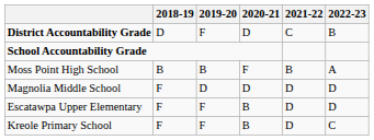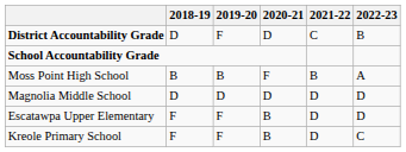Magnolia Middle School | 2018-19: F -> D
